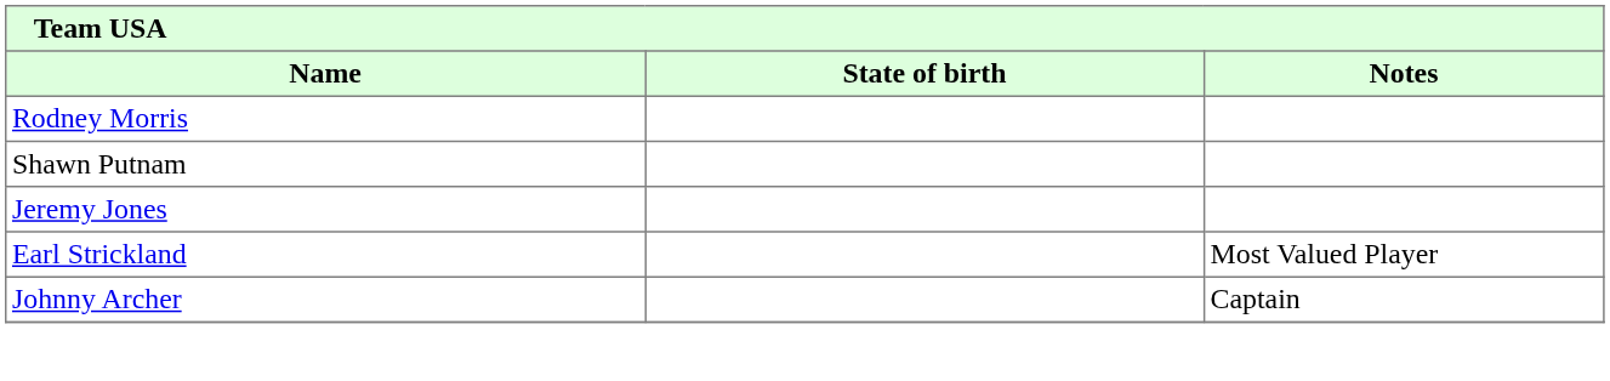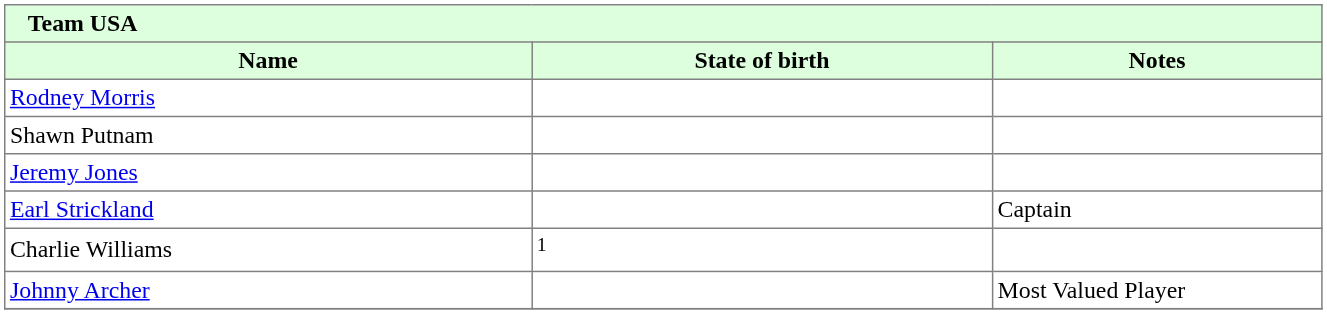Earl Strickland | Notes: Most Valued Player -> Captain
+ row: Charlie Williams | 1
Johnny Archer | Notes: Captain -> Most Valued Player
